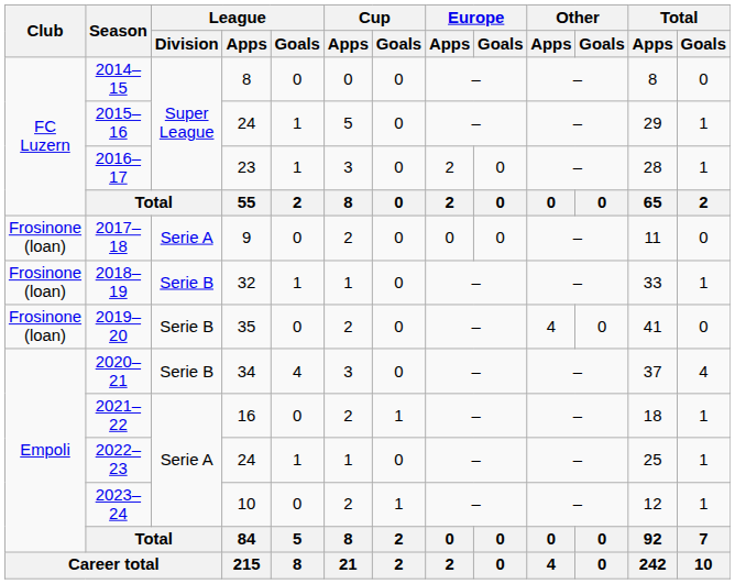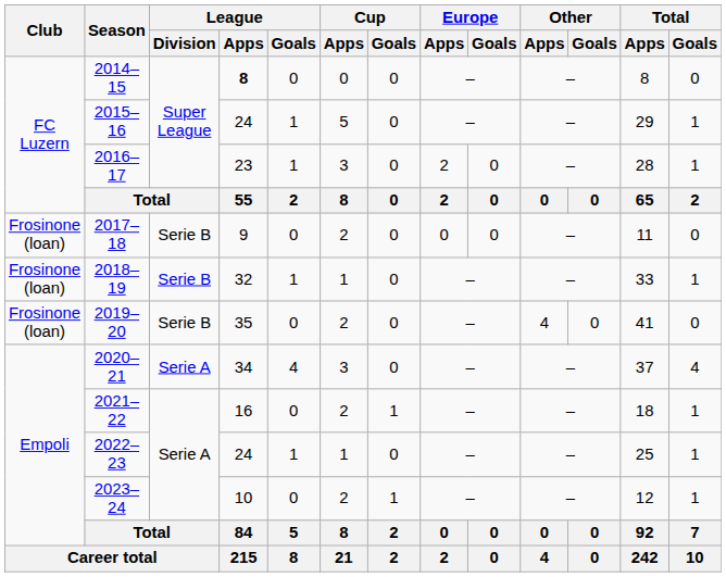2014–15 | League / Apps: normal -> bold
2017–18 | League / Division: Serie A -> Serie B
2020–21 | League / Division: Serie B -> Serie A
